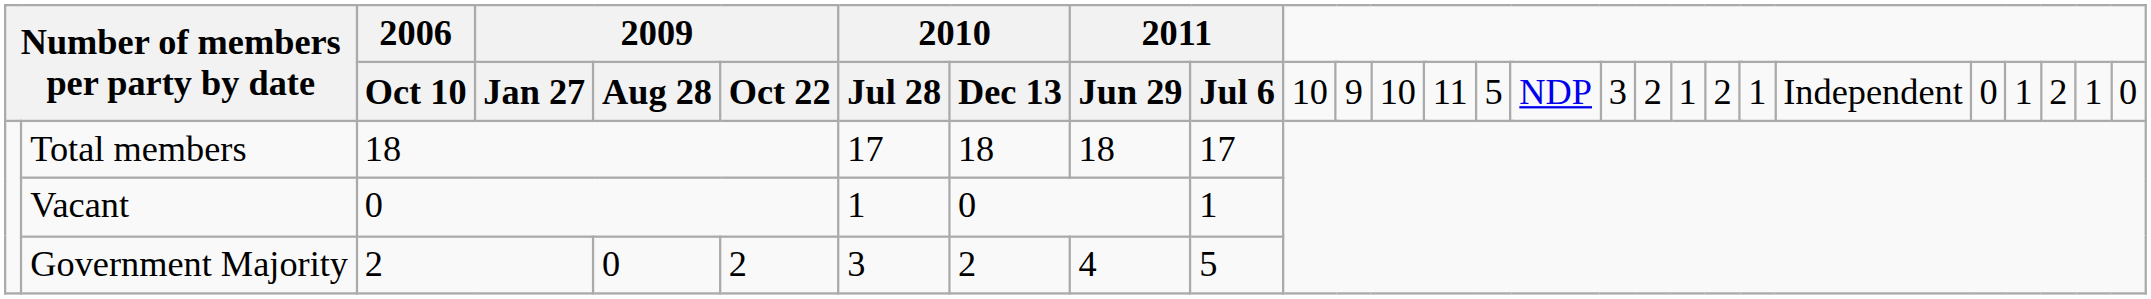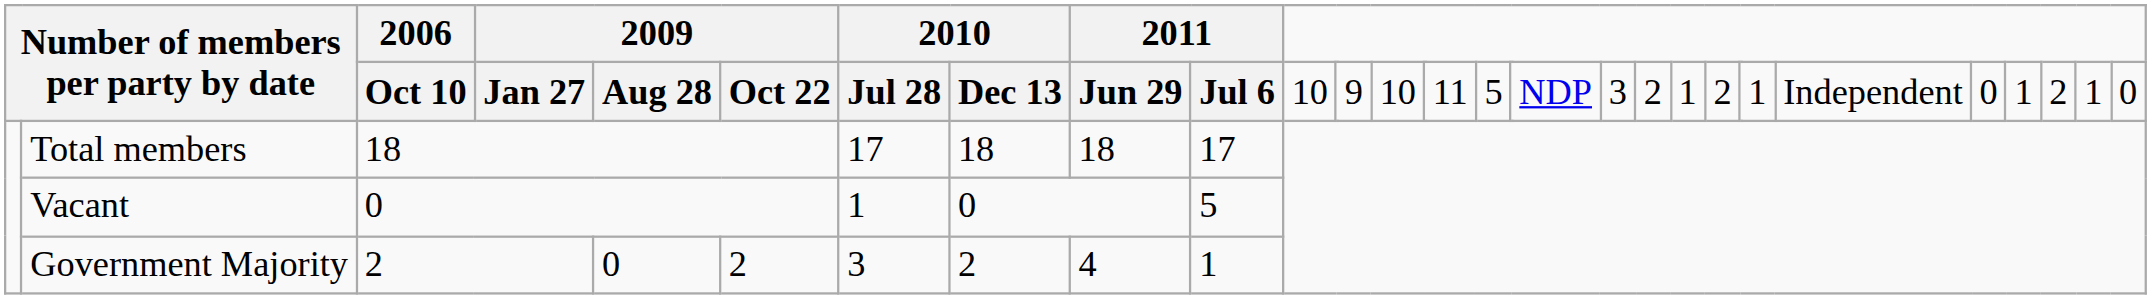Vacant | column 10: 1 -> 5
Government Majority | column 10: 5 -> 1
